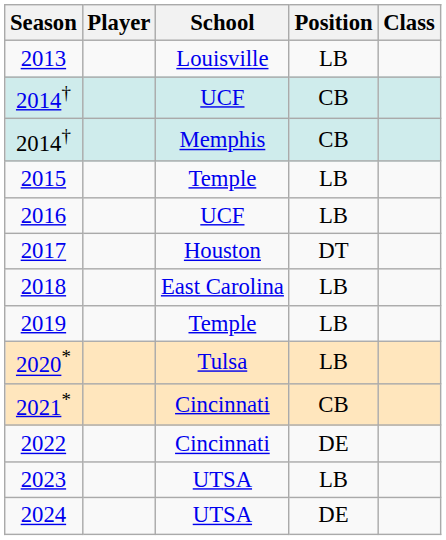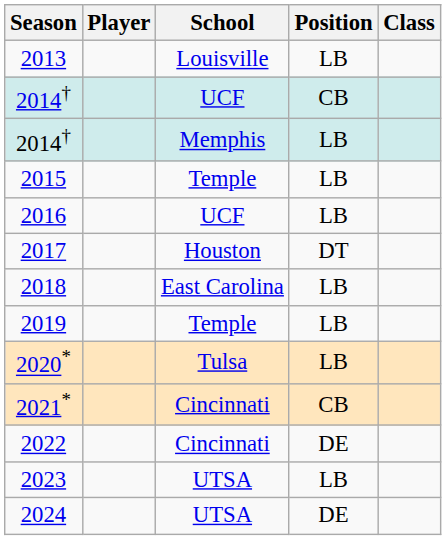2014† / Memphis | Position: CB -> LB
